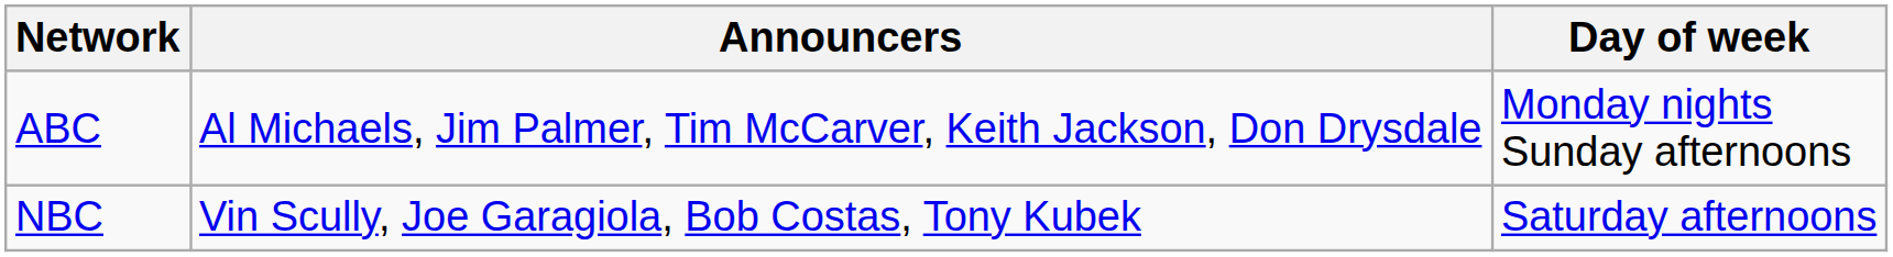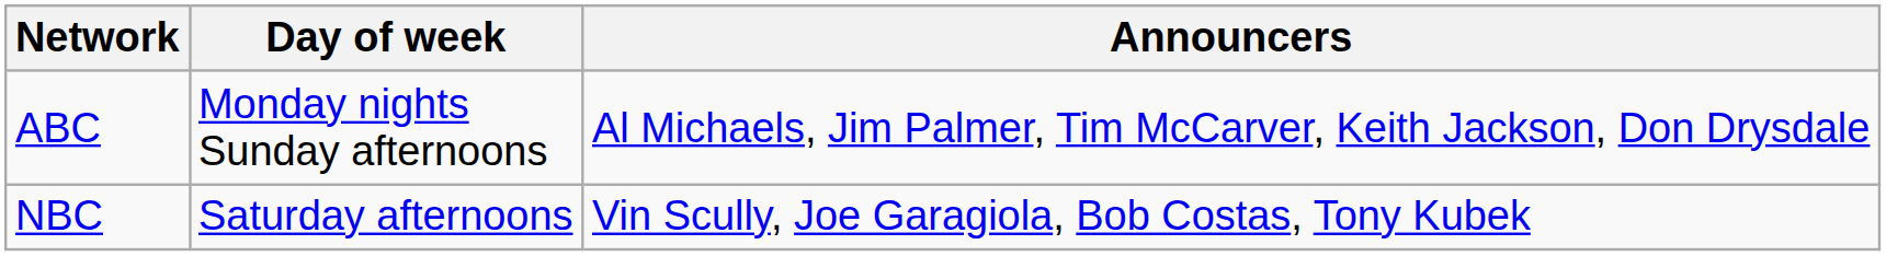columns swapped: Day of week <-> Announcers
